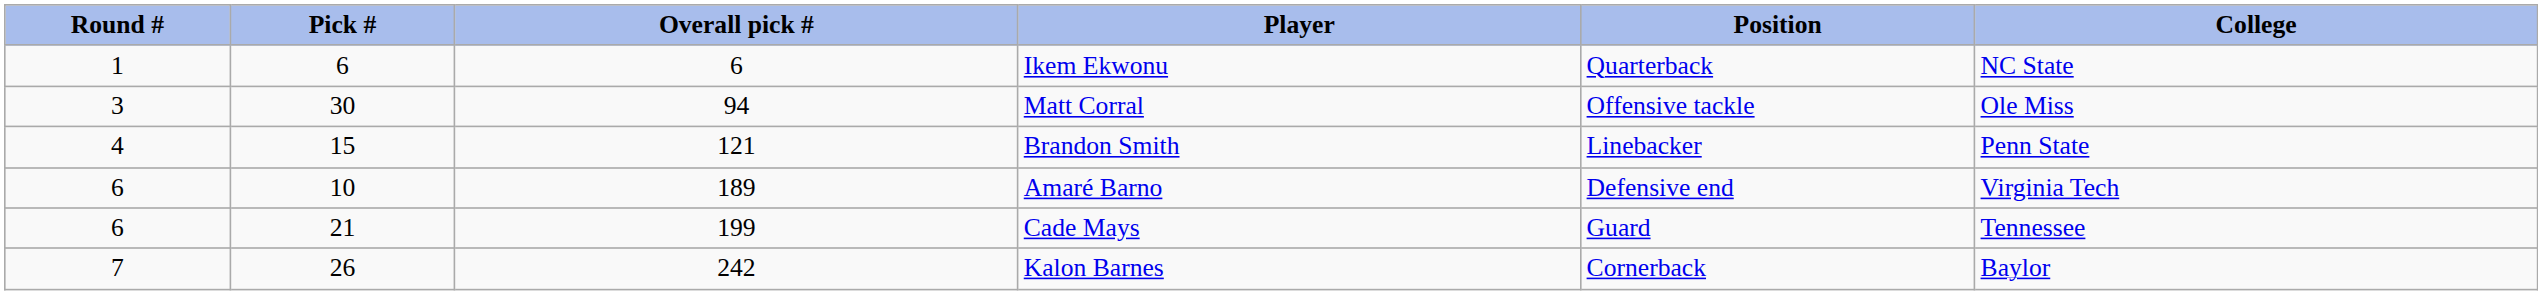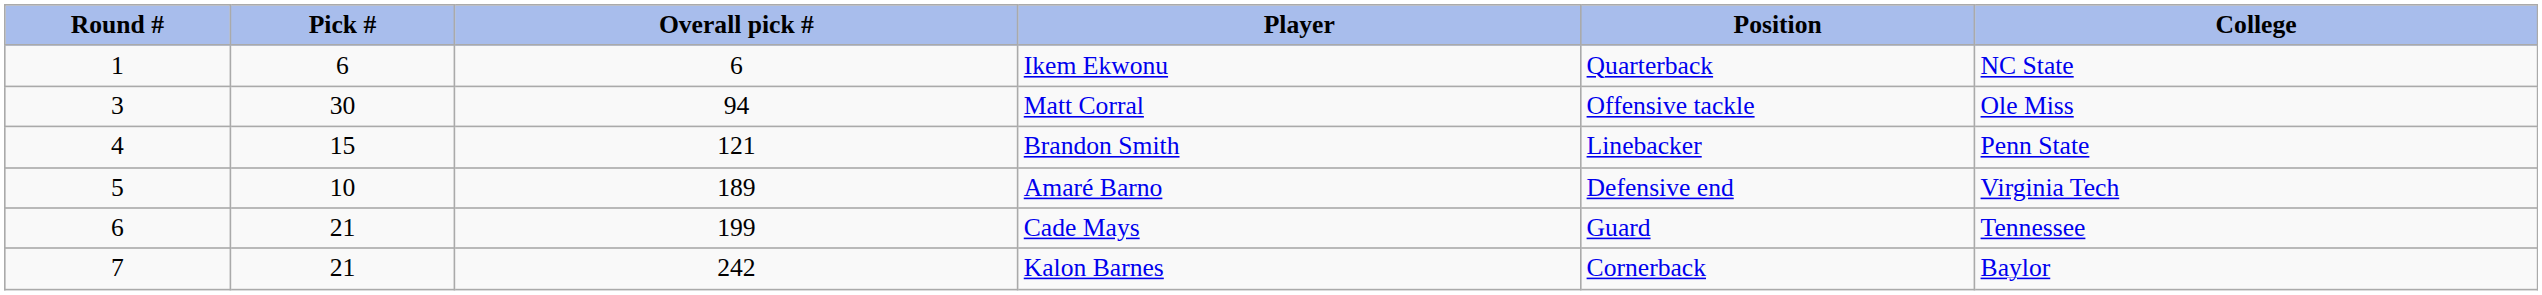Amaré Barno | Round #: 6 -> 5
Kalon Barnes | Pick #: 26 -> 21
